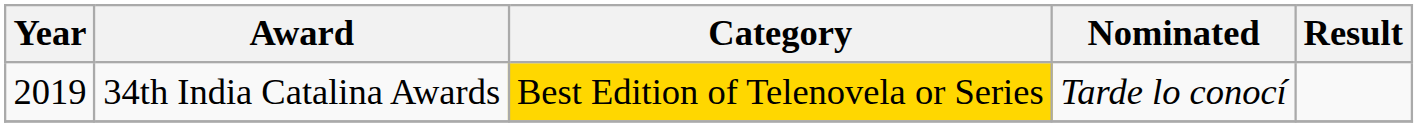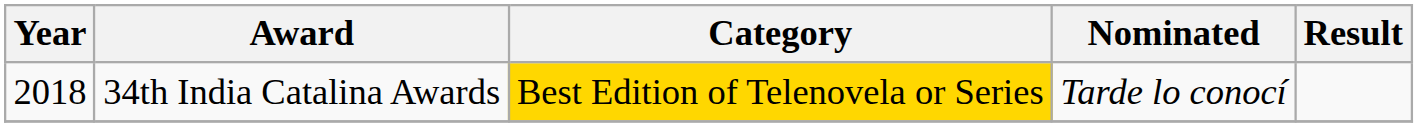34th India Catalina Awards | Year: 2019 -> 2018
